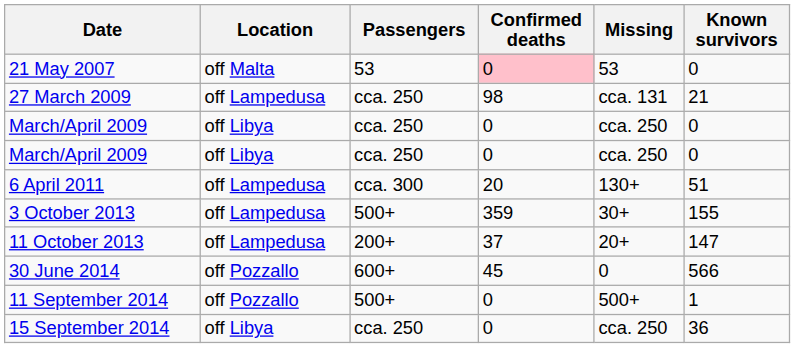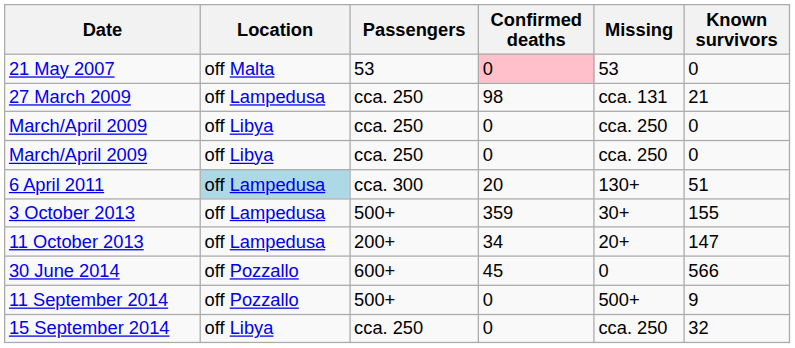6 April 2011 | Location: no background -> lightblue background
11 October 2013 | Confirmed deaths: 37 -> 34
11 September 2014 | Known survivors: 1 -> 9
15 September 2014 | Known survivors: 36 -> 32
